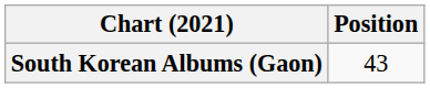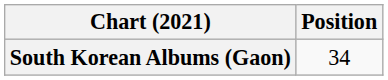South Korean Albums (Gaon) | Position: 43 -> 34
